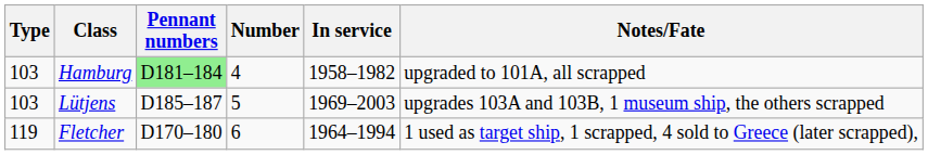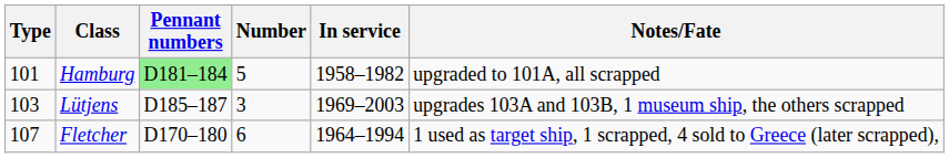Hamburg | Type: 103 -> 101
Hamburg | Number: 4 -> 5
Lütjens | Number: 5 -> 3
Fletcher | Type: 119 -> 107
